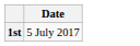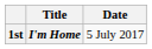+ column: Title | I'm Home
